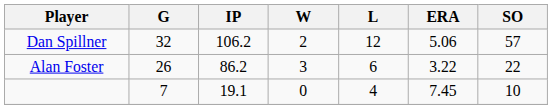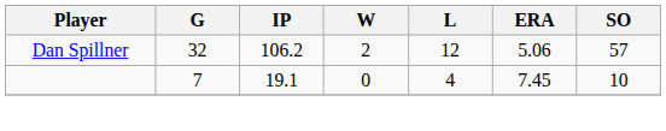- row: Alan Foster | 26 | 86.2 | 3 | 6 | 3.22 | 22
